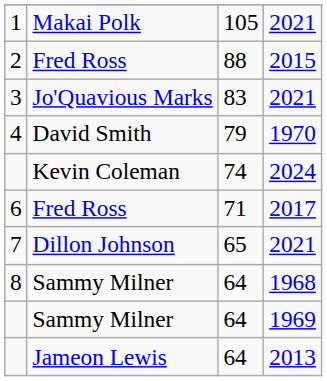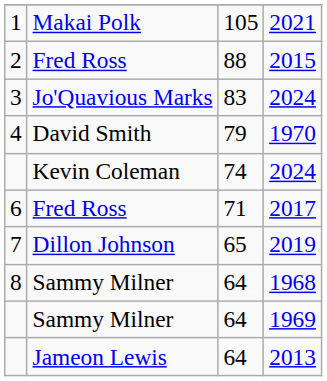3 | column 4: 2021 -> 2024
7 | column 4: 2021 -> 2019
